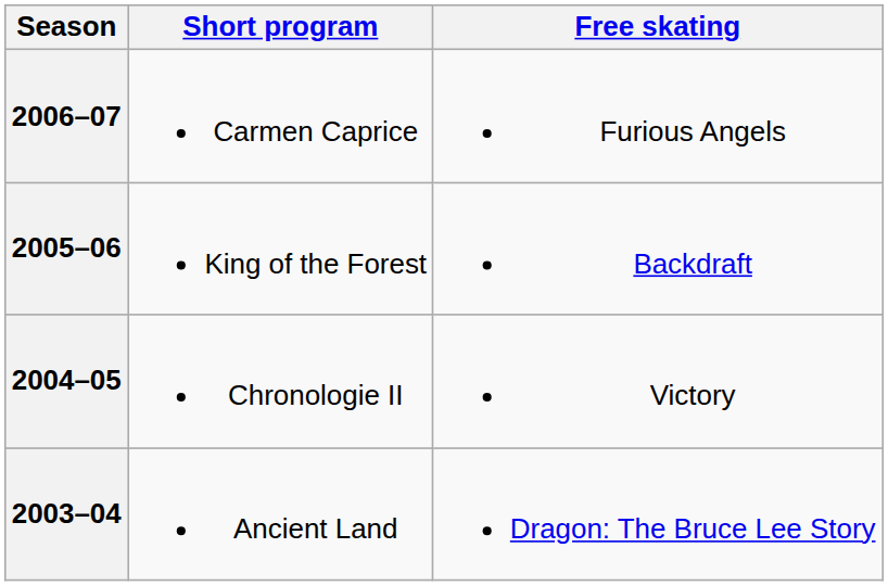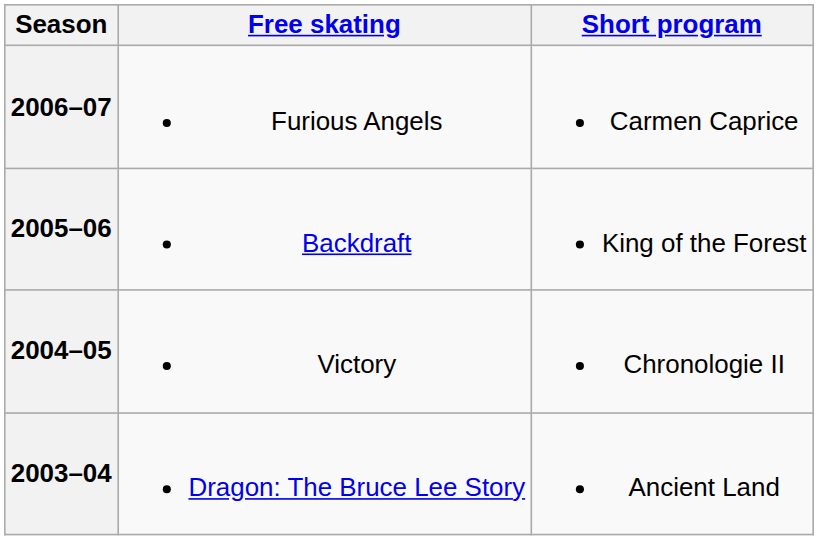columns swapped: Short program <-> Free skating
